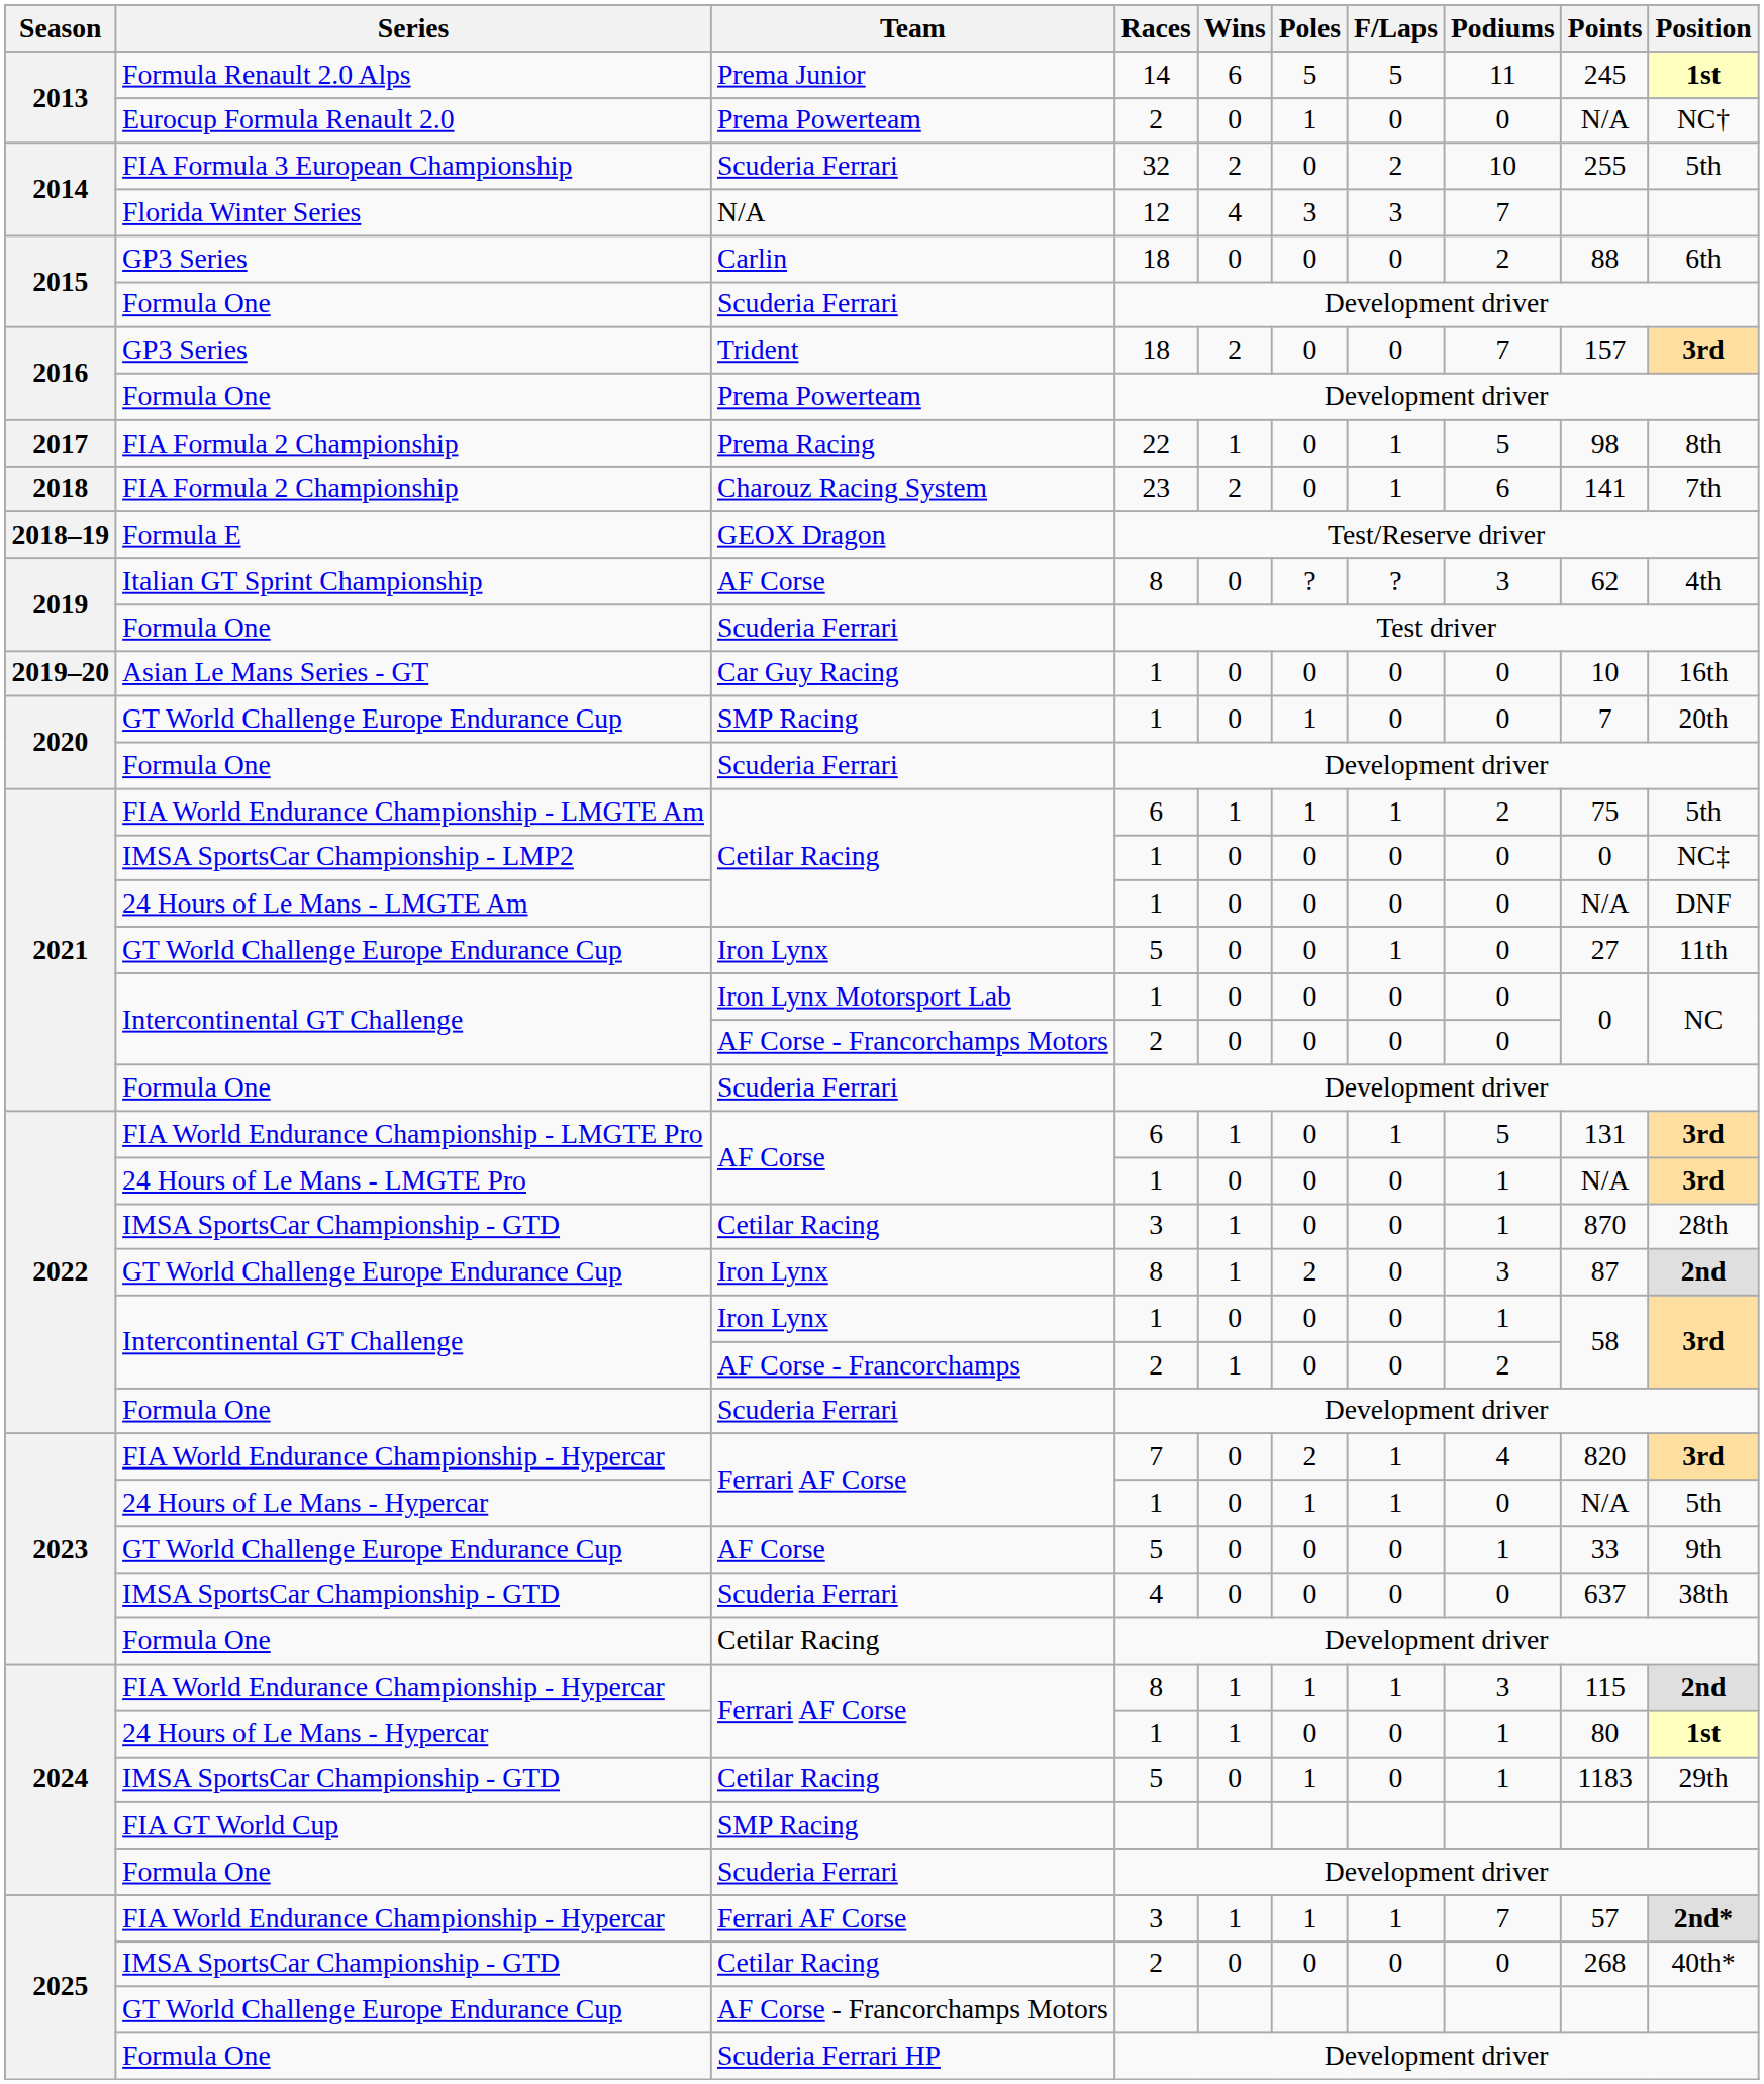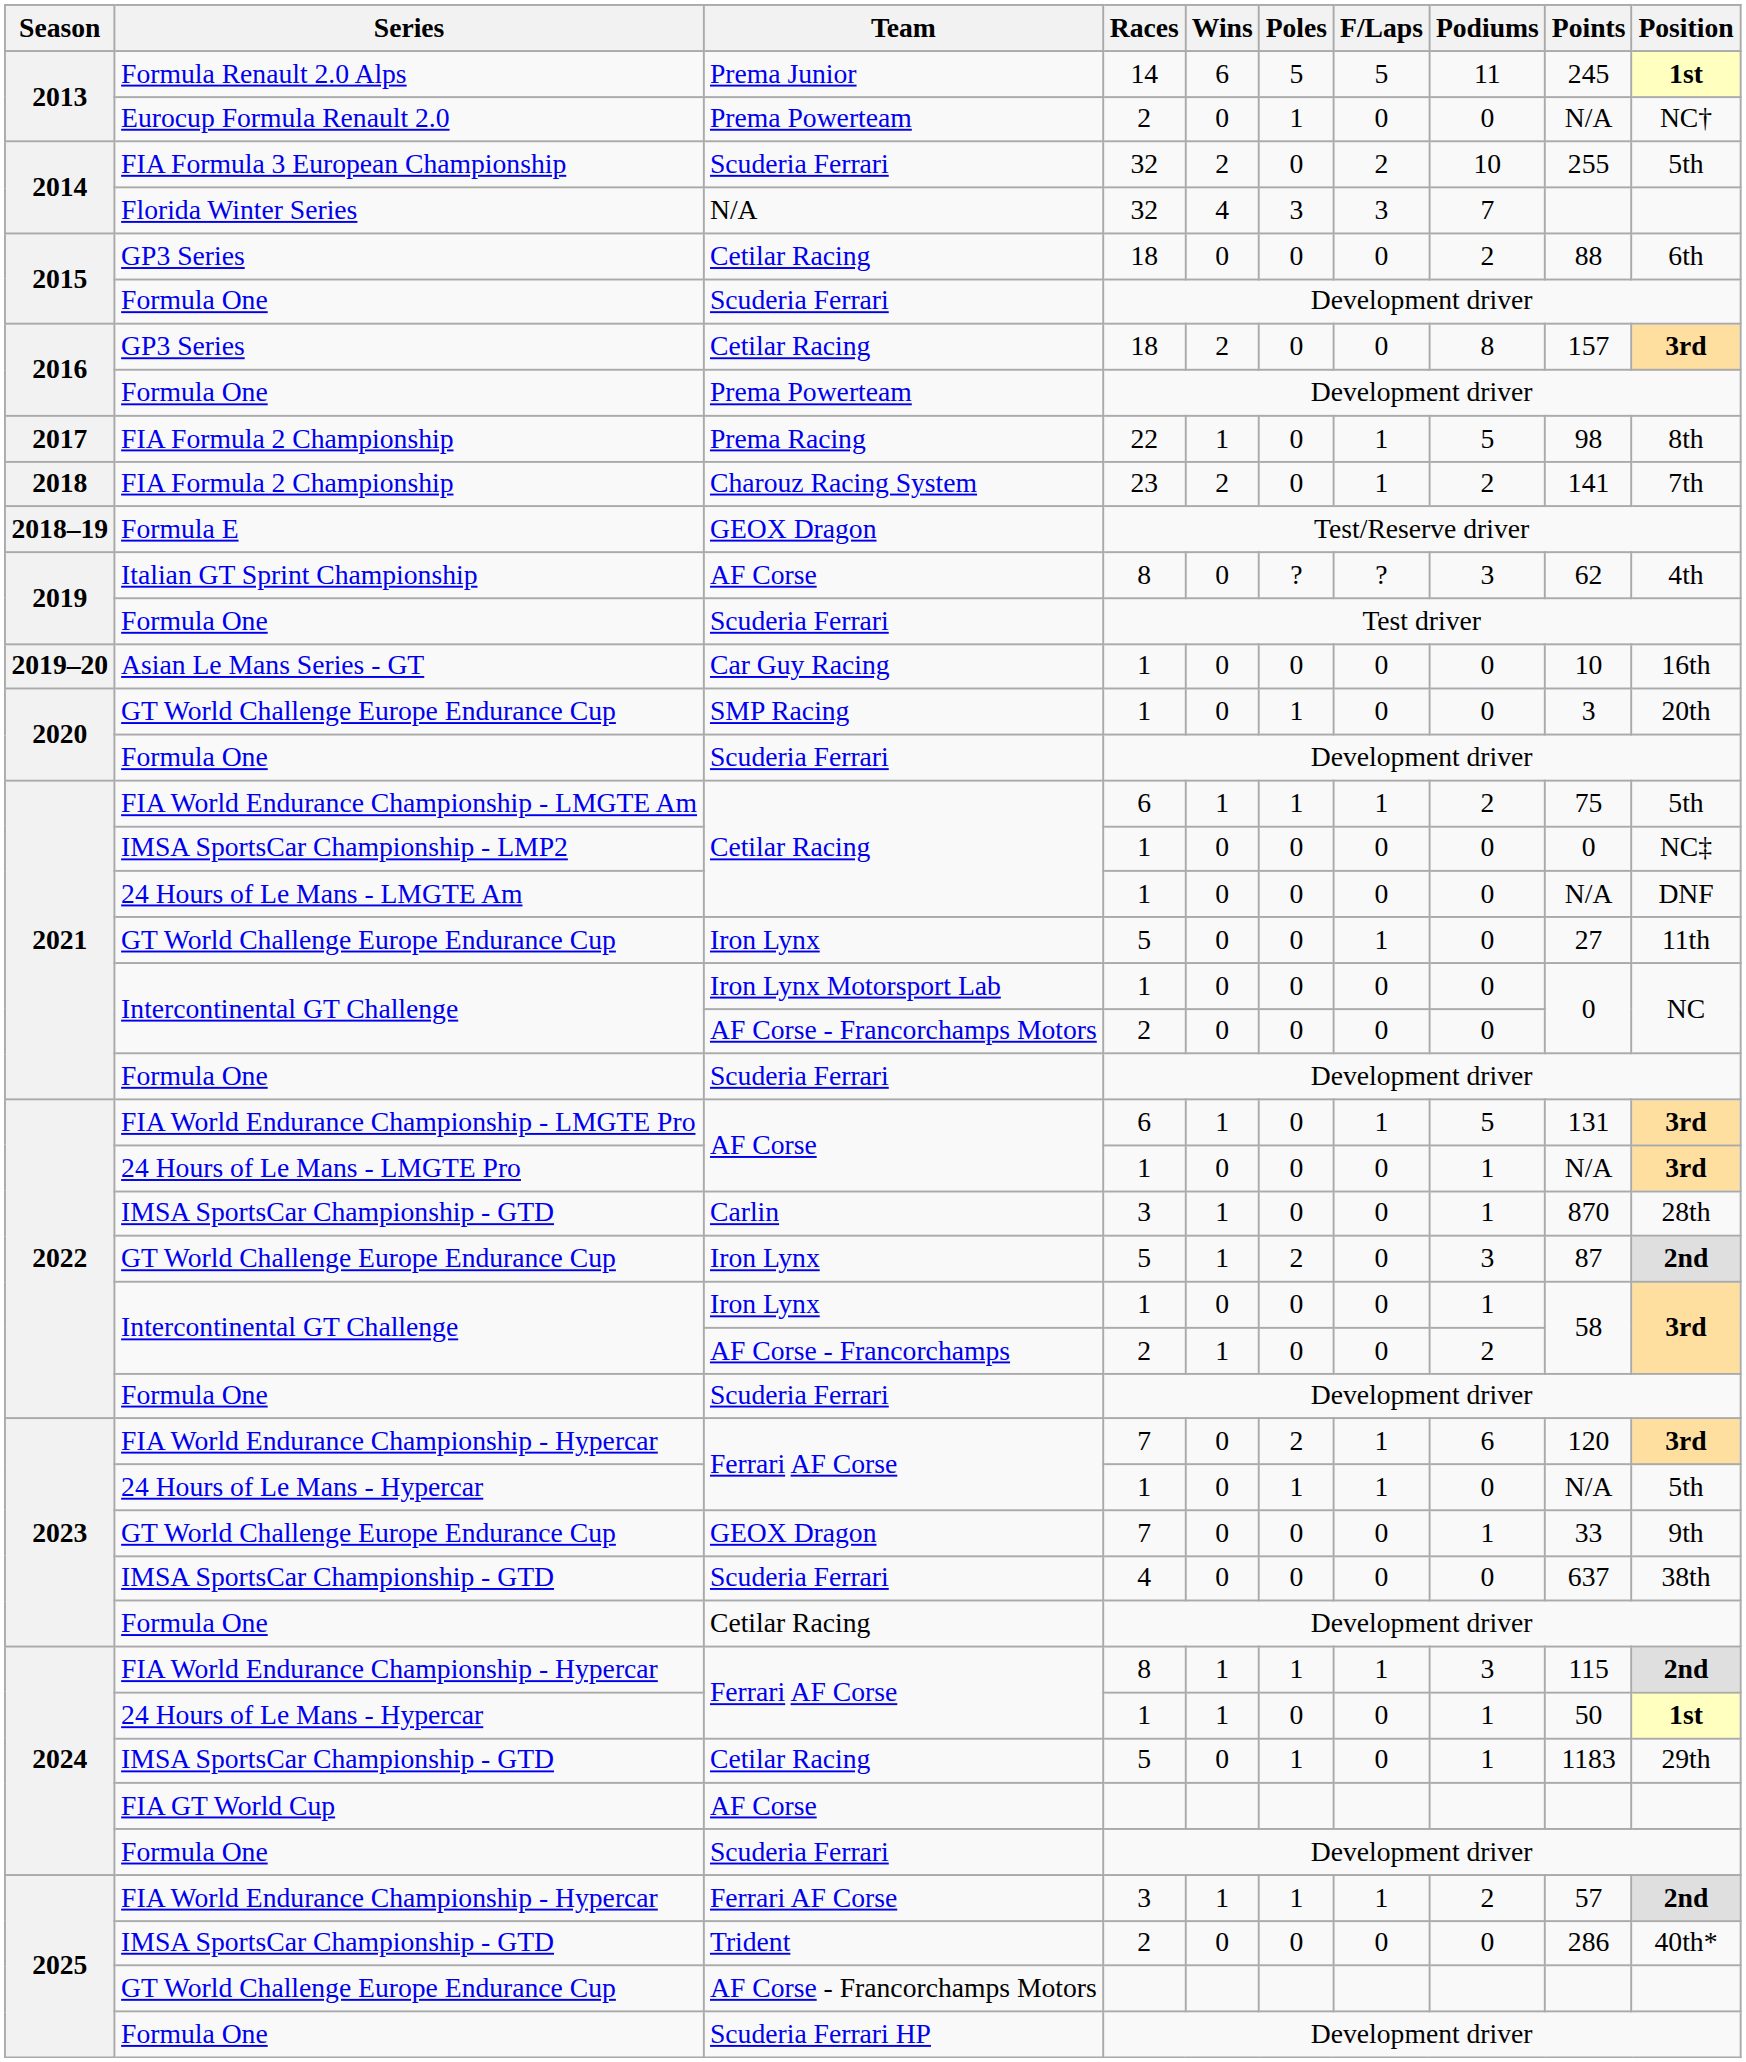Florida Winter Series | Races: 12 -> 32
2015 / GP3 Series | Team: Carlin -> Cetilar Racing
2016 / GP3 Series | Team: Trident -> Cetilar Racing
2016 / GP3 Series | Podiums: 7 -> 8
2018 / FIA Formula 2 Championship | Podiums: 6 -> 2
2020 / GT World Challenge Europe Endurance Cup | Points: 7 -> 3
2022 / IMSA SportsCar Championship - GTD | Team: Cetilar Racing -> Carlin
2022 / GT World Challenge Europe Endurance Cup | Races: 8 -> 5
2023 / FIA World Endurance Championship - Hypercar | Podiums: 4 -> 6
2023 / FIA World Endurance Championship - Hypercar | Points: 820 -> 120
2023 / GT World Challenge Europe Endurance Cup | Team: AF Corse -> GEOX Dragon
2023 / GT World Challenge Europe Endurance Cup | Races: 5 -> 7
2024 / 24 Hours of Le Mans - Hypercar | Points: 80 -> 50
FIA GT World Cup | Team: SMP Racing -> AF Corse
2025 / FIA World Endurance Championship - Hypercar | Podiums: 7 -> 2
2025 / FIA World Endurance Championship - Hypercar | Position: 2nd* -> 2nd
2025 / IMSA SportsCar Championship - GTD | Team: Cetilar Racing -> Trident
2025 / IMSA SportsCar Championship - GTD | Points: 268 -> 286
